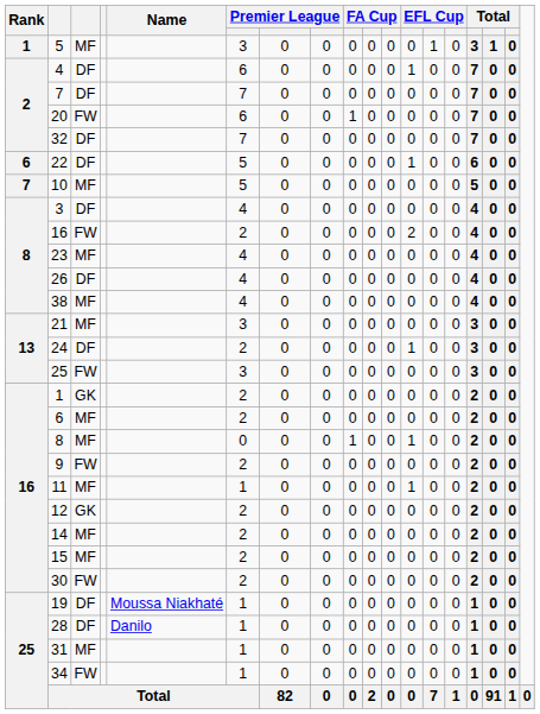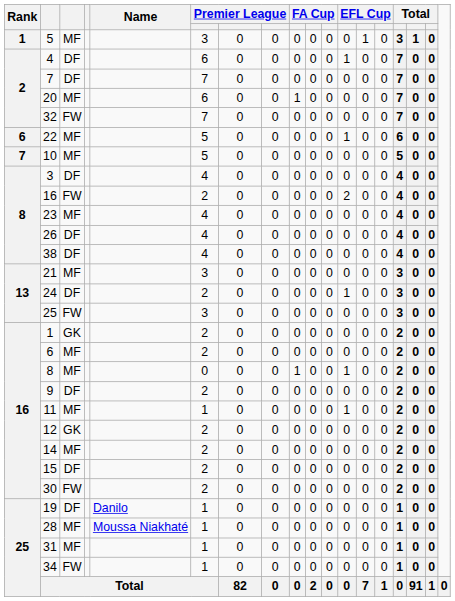20 | column 3: FW -> MF
32 | column 3: DF -> FW
22 | column 3: DF -> MF
38 | column 3: MF -> DF
9 | column 3: FW -> DF
15 | column 3: MF -> DF
19 | Name: Moussa Niakhaté -> Danilo
28 | column 3: DF -> MF
28 | Name: Danilo -> Moussa Niakhaté
